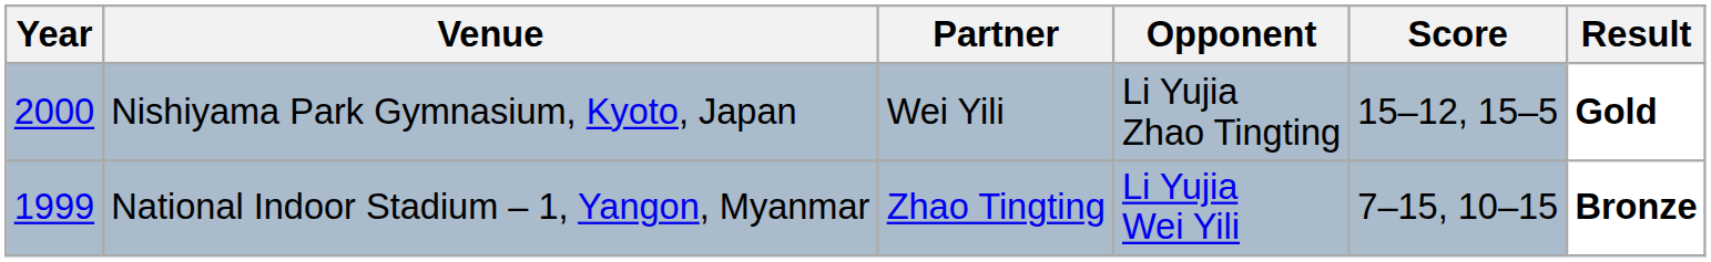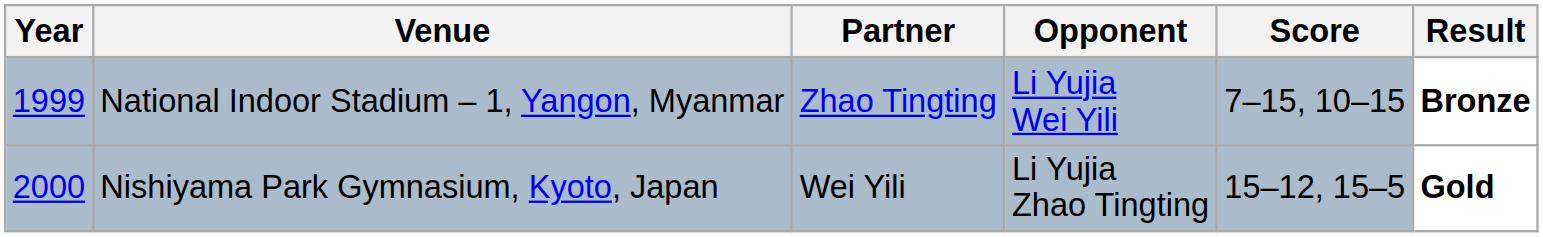rows swapped: National Indoor Stadium – 1, Yangon, Myanmar <-> Nishiyama Park Gymnasium, Kyoto, Japan
